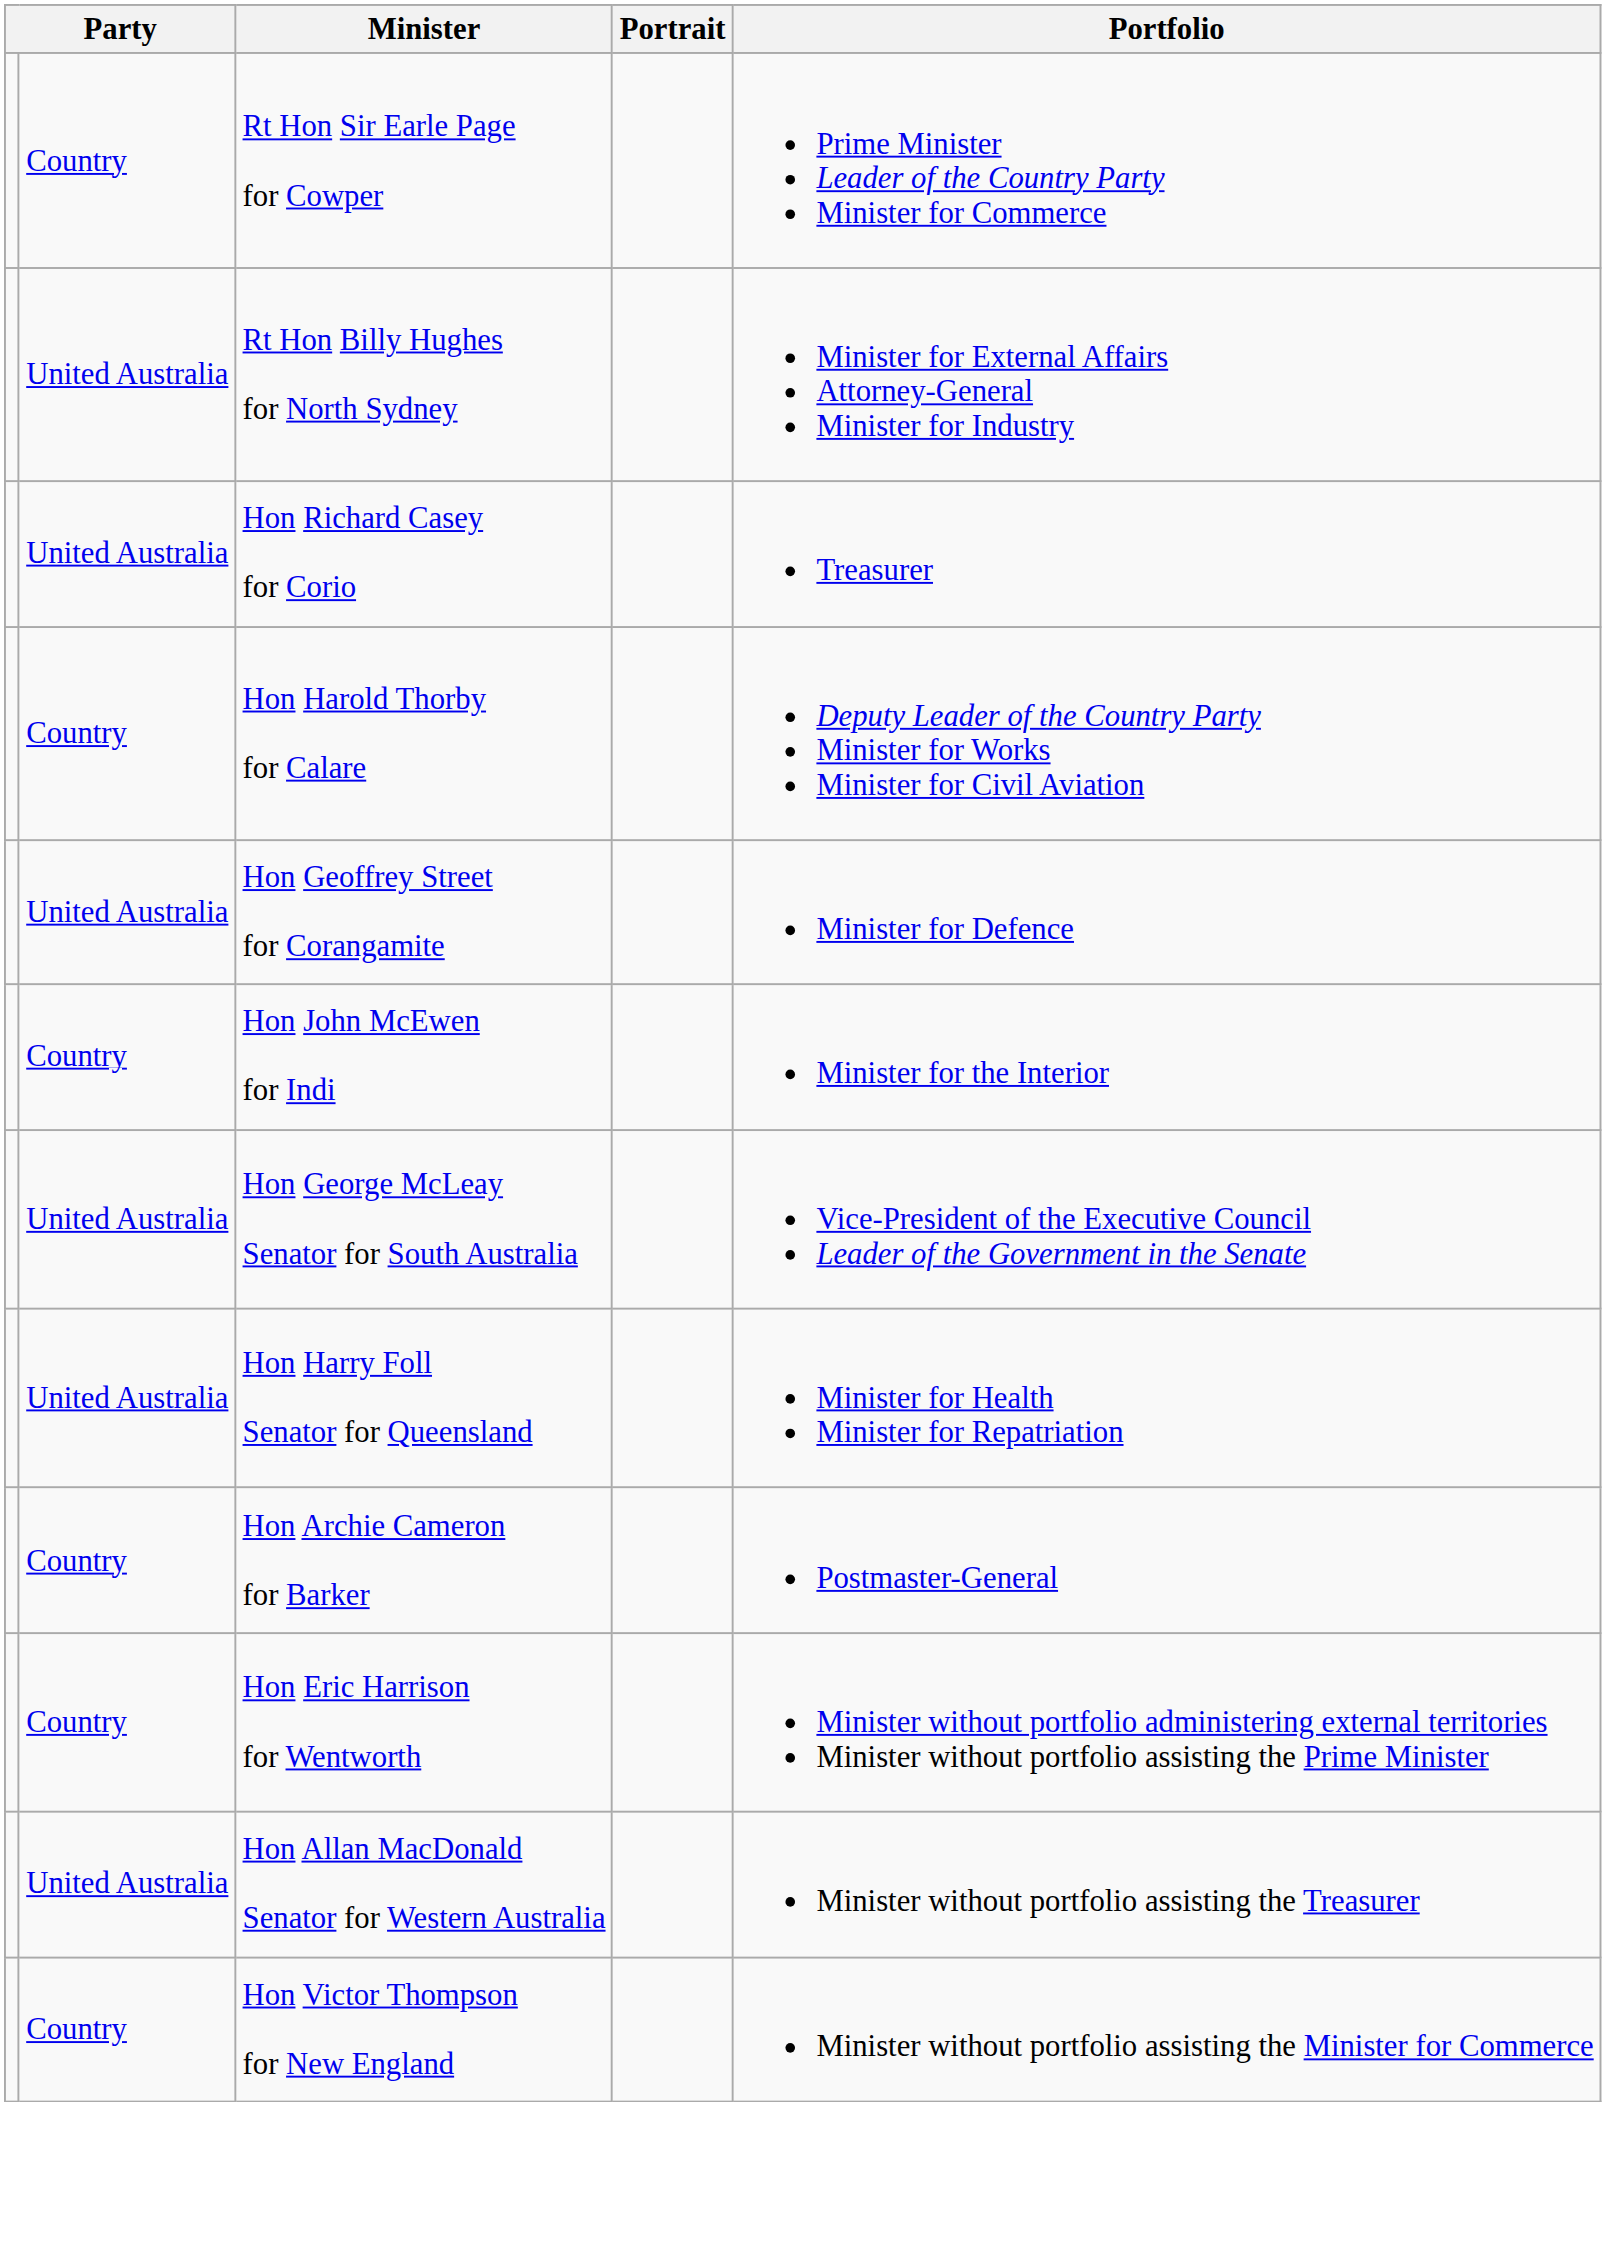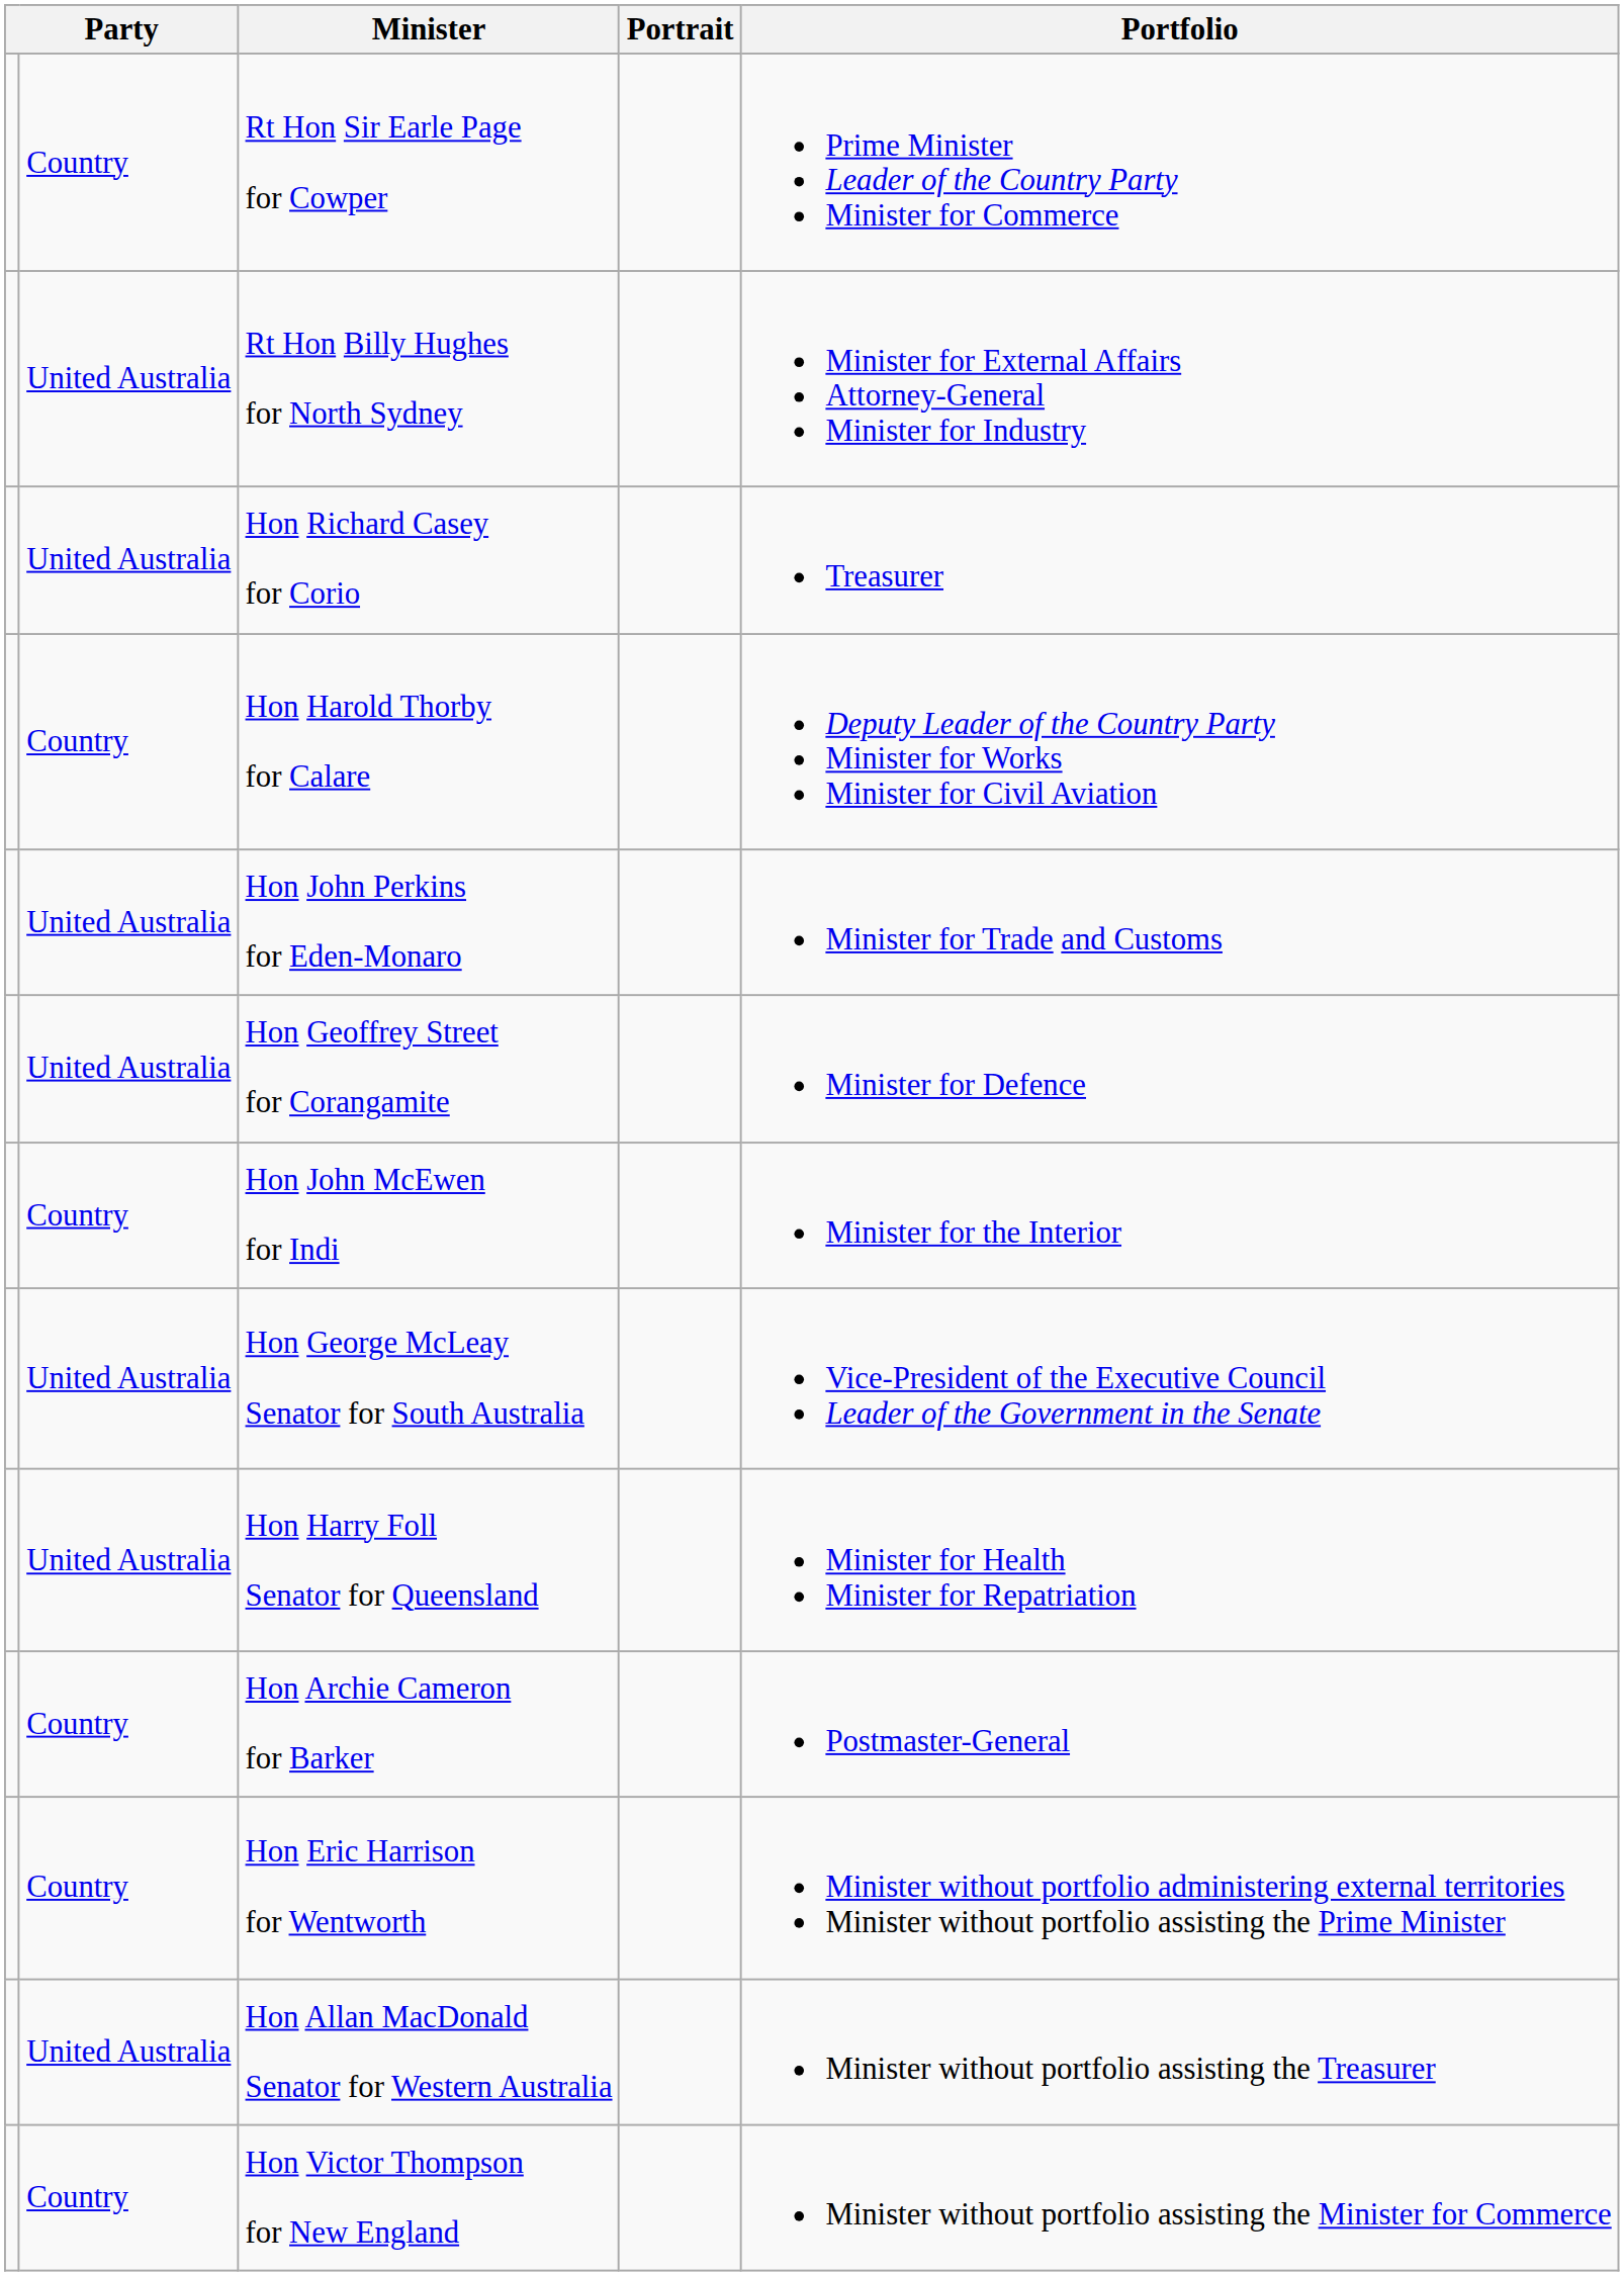+ row: United Australia | Hon John Perkins for Eden-Monaro | Minister for Trade and Customs
